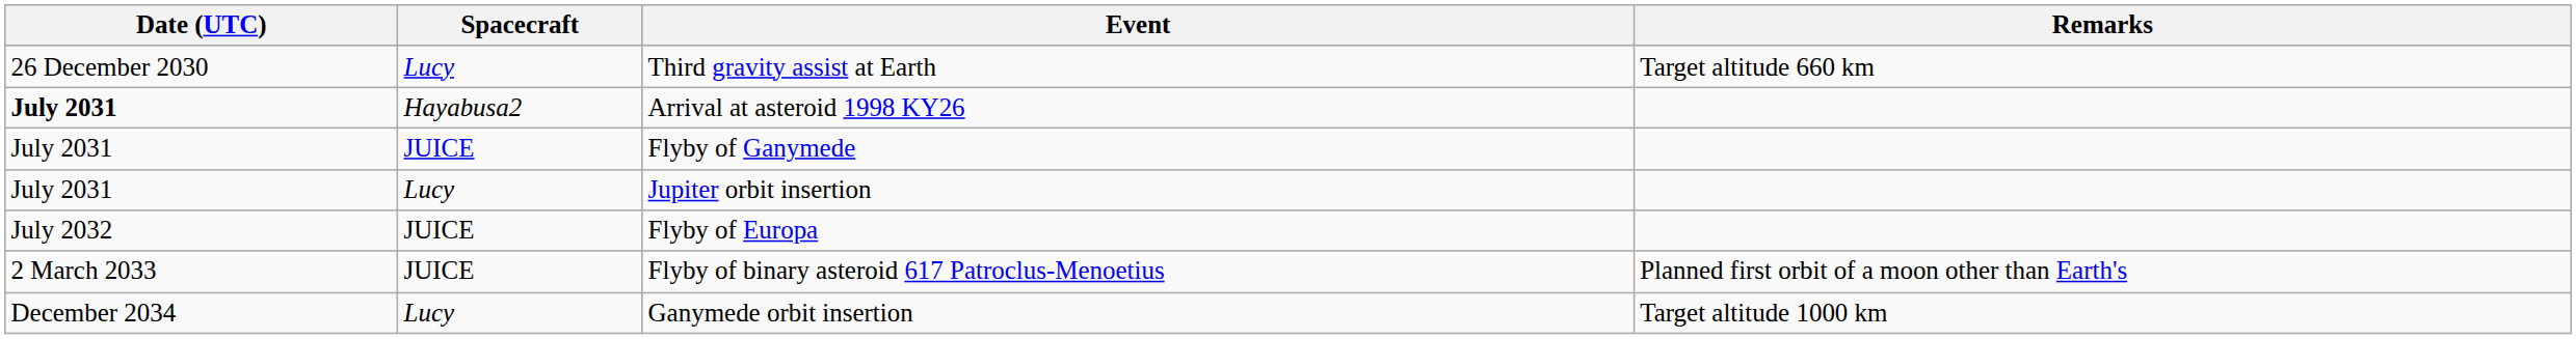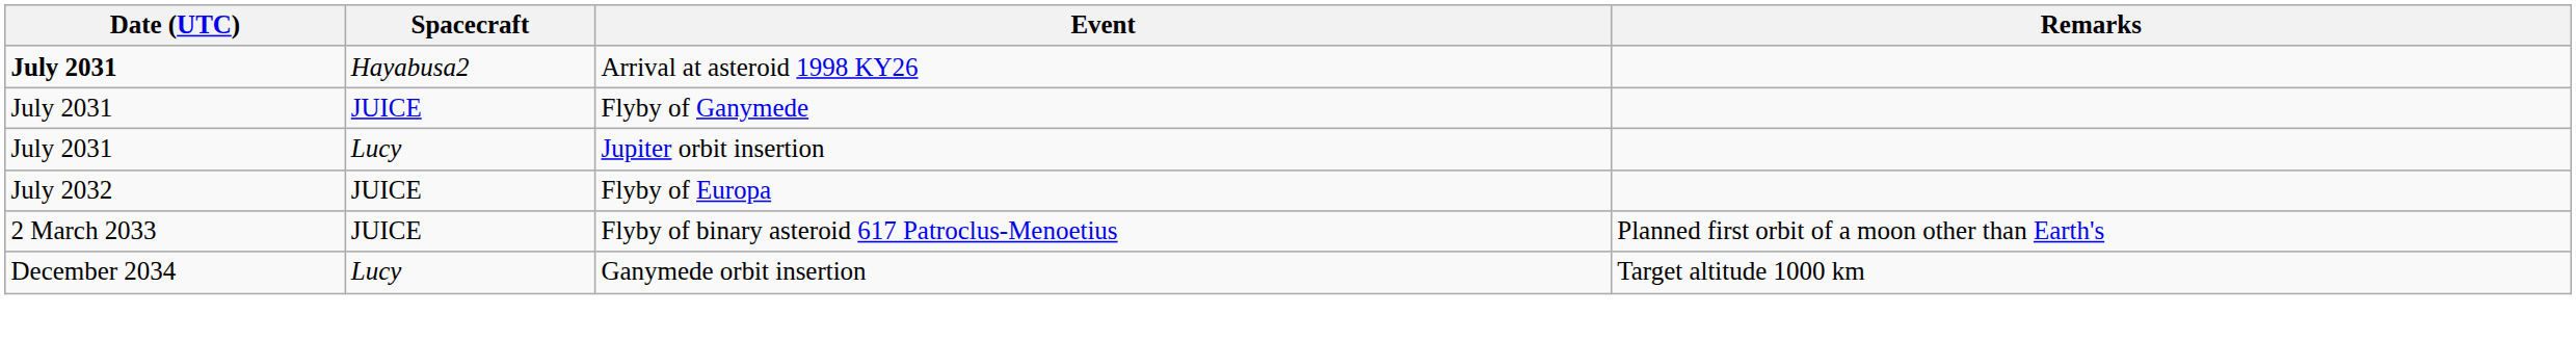- row: 26 December 2030 | Lucy | Third gravity assist at Earth | Target altitude 660 km
